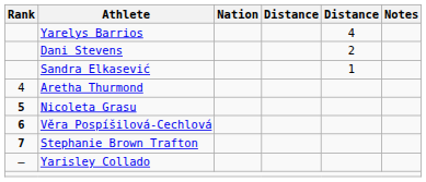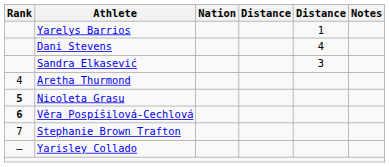Yarelys Barrios | column 5: 4 -> 1
Dani Stevens | column 5: 2 -> 4
Sandra Elkasević | column 5: 1 -> 3
Stephanie Brown Trafton | Rank: bold -> normal
